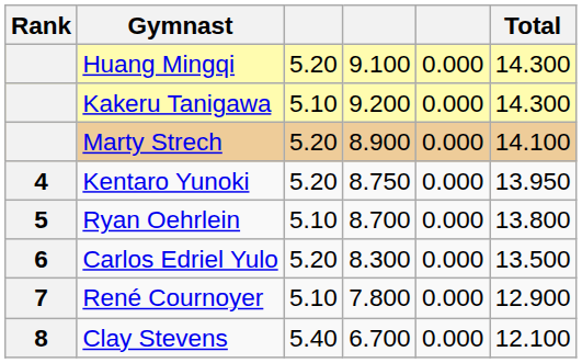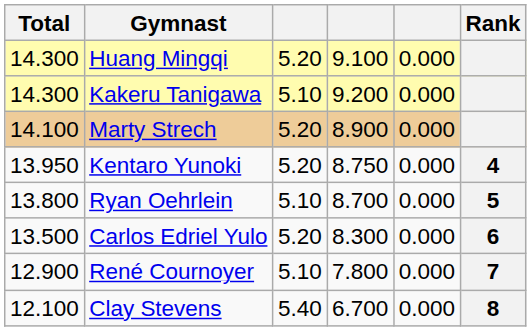columns swapped: Rank <-> Total
